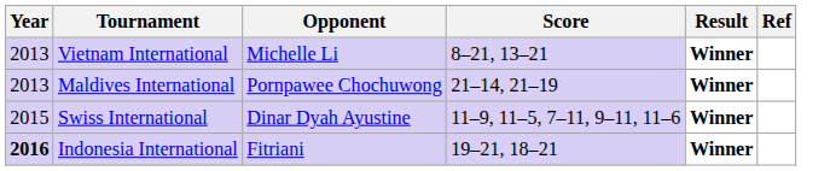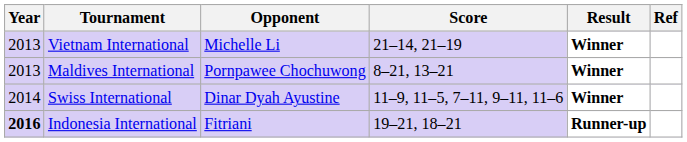Vietnam International | Score: 8–21, 13–21 -> 21–14, 21–19
Maldives International | Score: 21–14, 21–19 -> 8–21, 13–21
Swiss International | Year: 2015 -> 2014
Indonesia International | Result: Winner -> Runner-up
